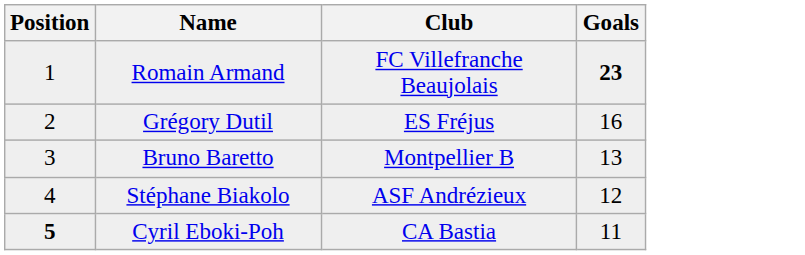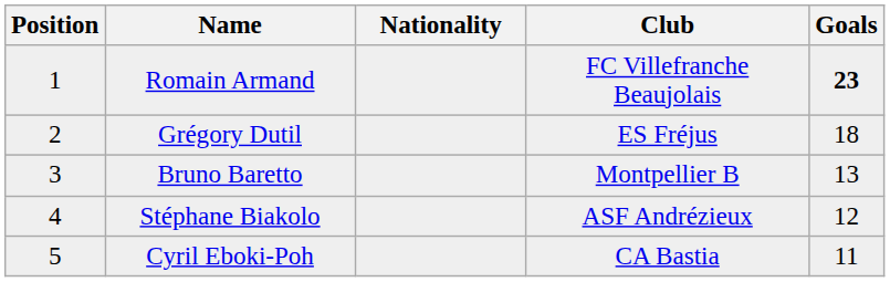+ column: Nationality
Grégory Dutil | Goals: 16 -> 18
Cyril Eboki-Poh | Position: bold -> normal
